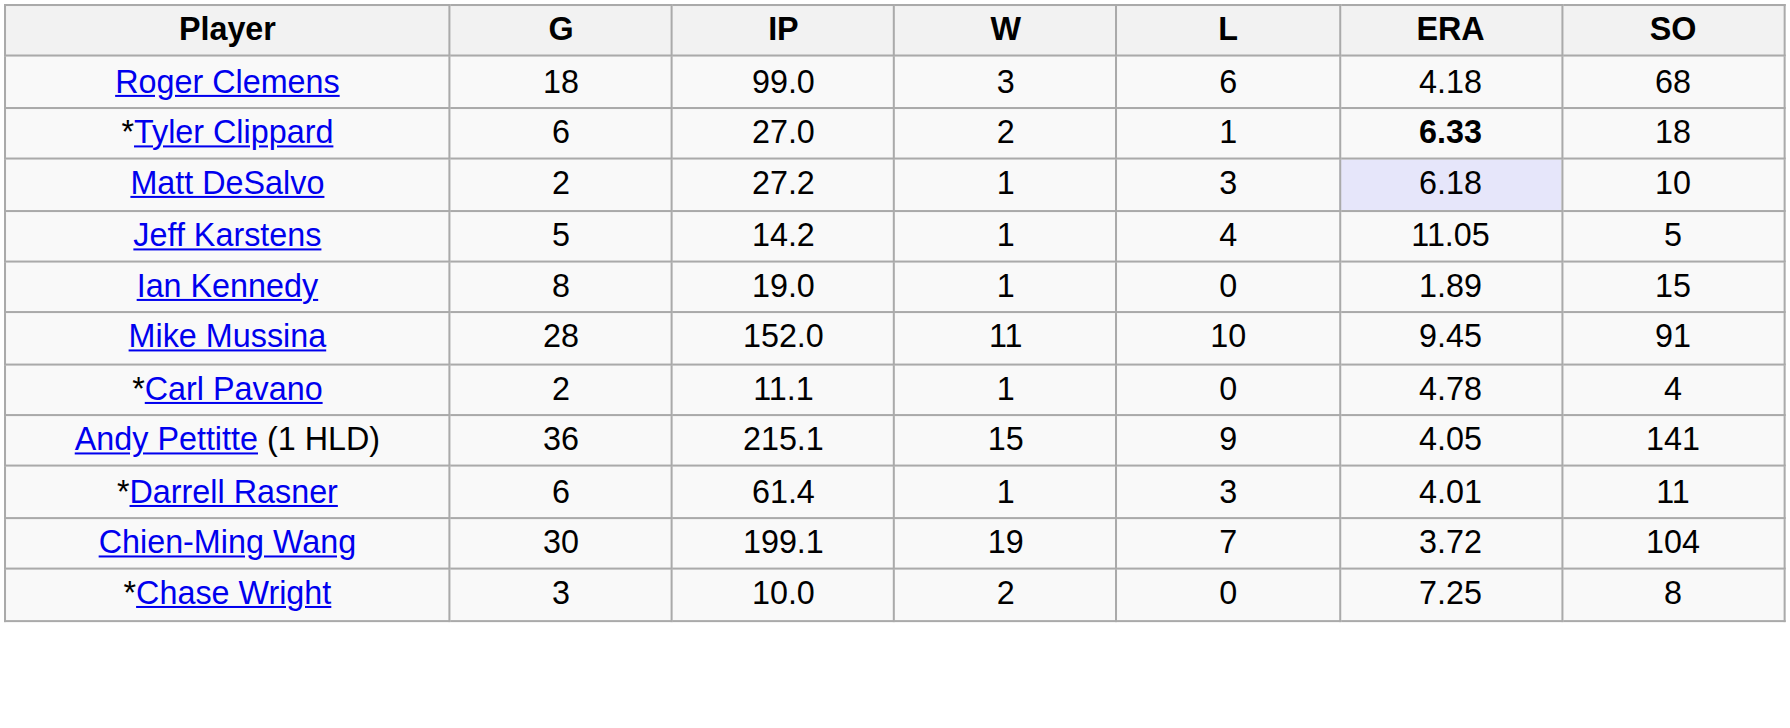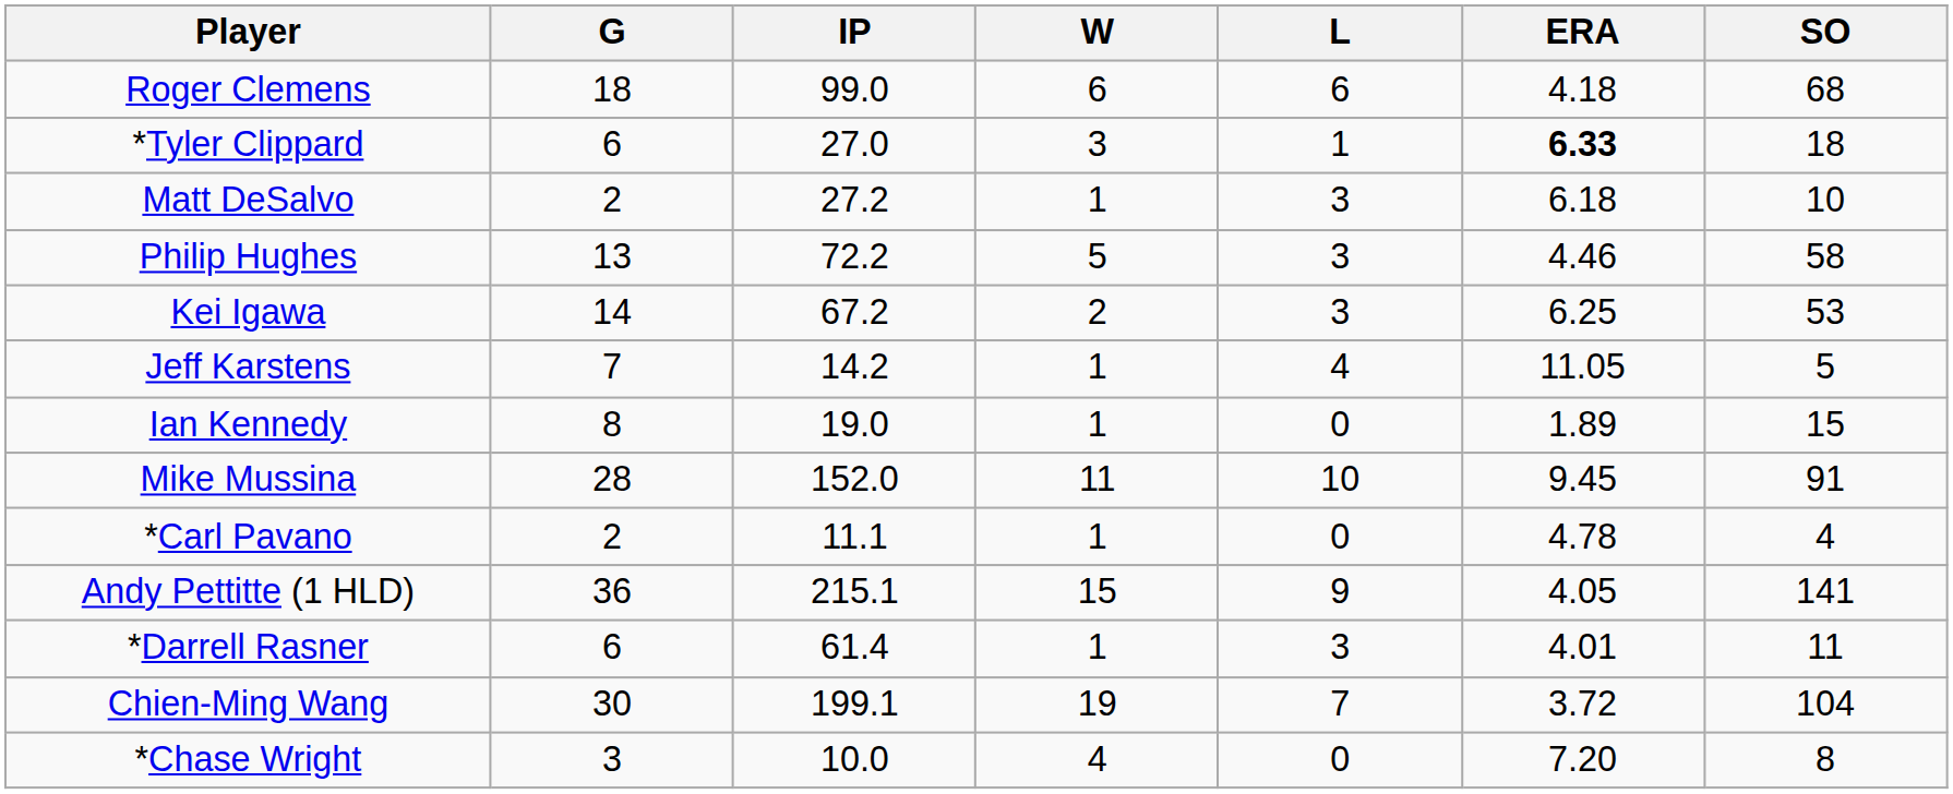Roger Clemens | W: 3 -> 6
*Tyler Clippard | W: 2 -> 3
Matt DeSalvo | ERA: lavender background -> no background
+ row: Philip Hughes | 13 | 72.2 | 5 | 3 | 4.46 | 58
+ row: Kei Igawa | 14 | 67.2 | 2 | 3 | 6.25 | 53
Jeff Karstens | G: 5 -> 7
*Chase Wright | W: 2 -> 4
*Chase Wright | ERA: 7.25 -> 7.20
